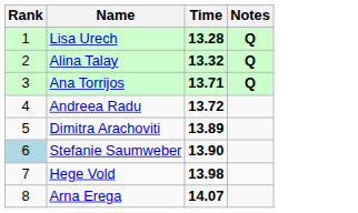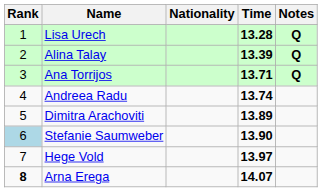+ column: Nationality
Alina Talay | Time: 13.32 -> 13.39
Andreea Radu | Time: 13.72 -> 13.74
Hege Vold | Time: 13.98 -> 13.97
Arna Erega | Rank: normal -> bold
